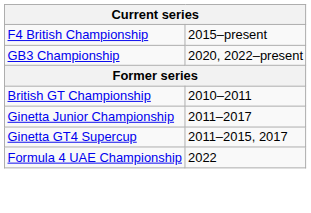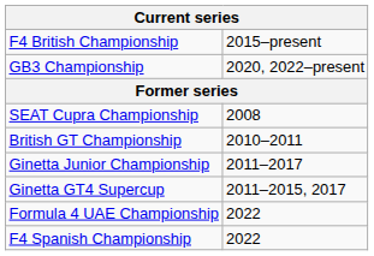+ row: SEAT Cupra Championship | 2008
+ row: F4 Spanish Championship | 2022
